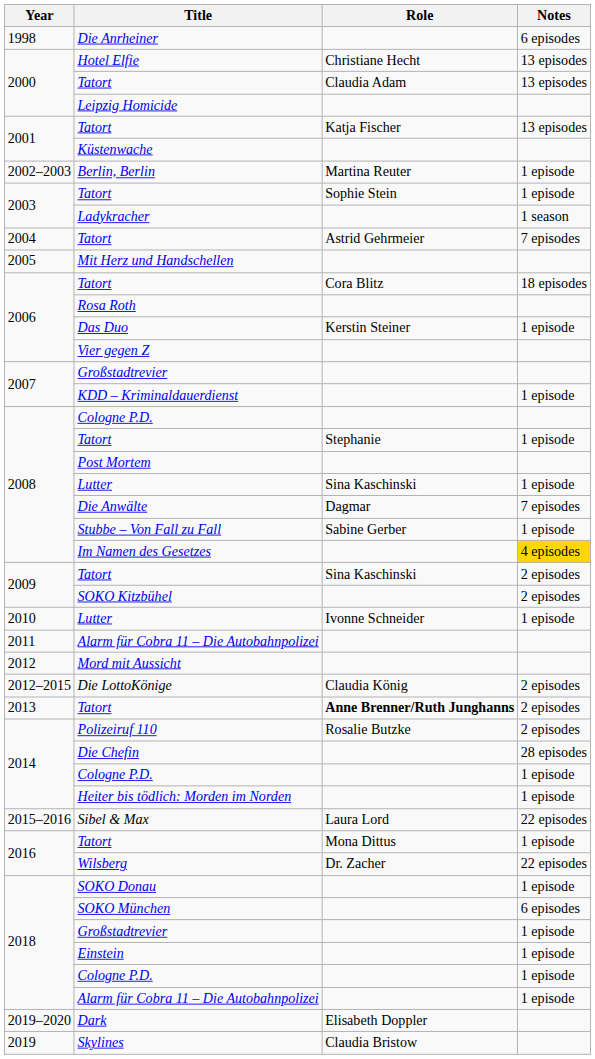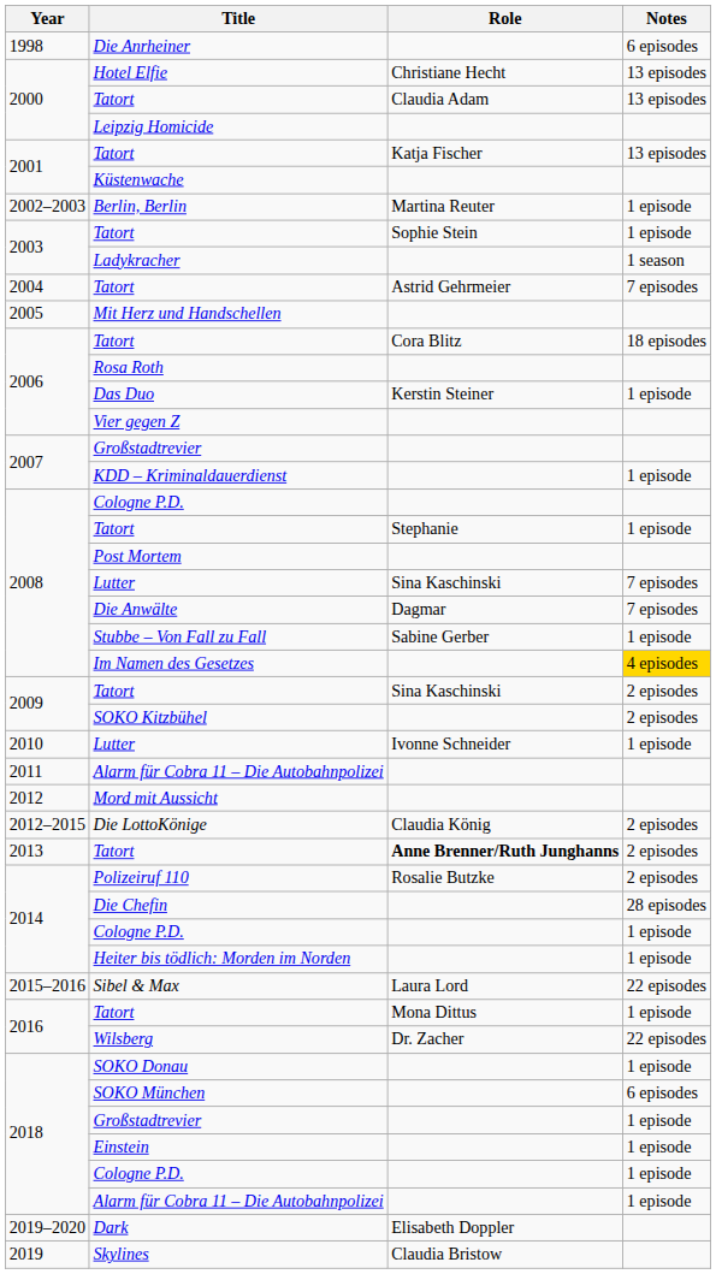2008 / Lutter | Notes: 1 episode -> 7 episodes
